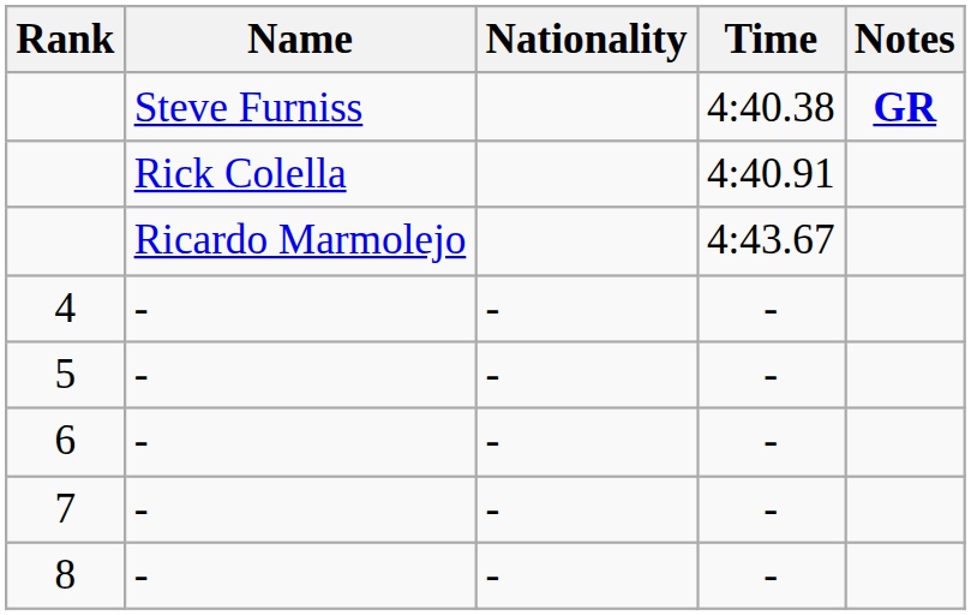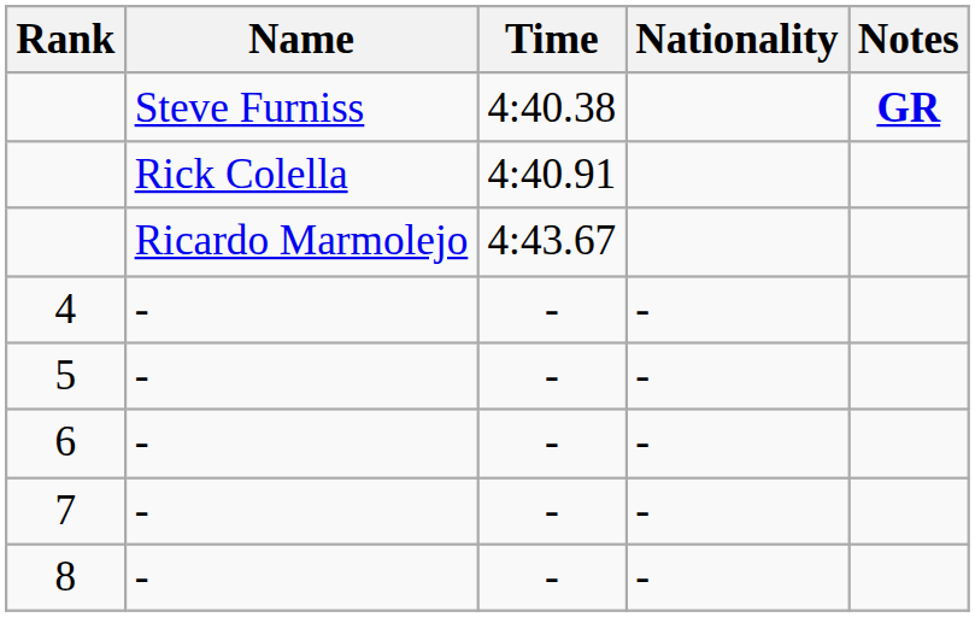columns swapped: Nationality <-> Time
